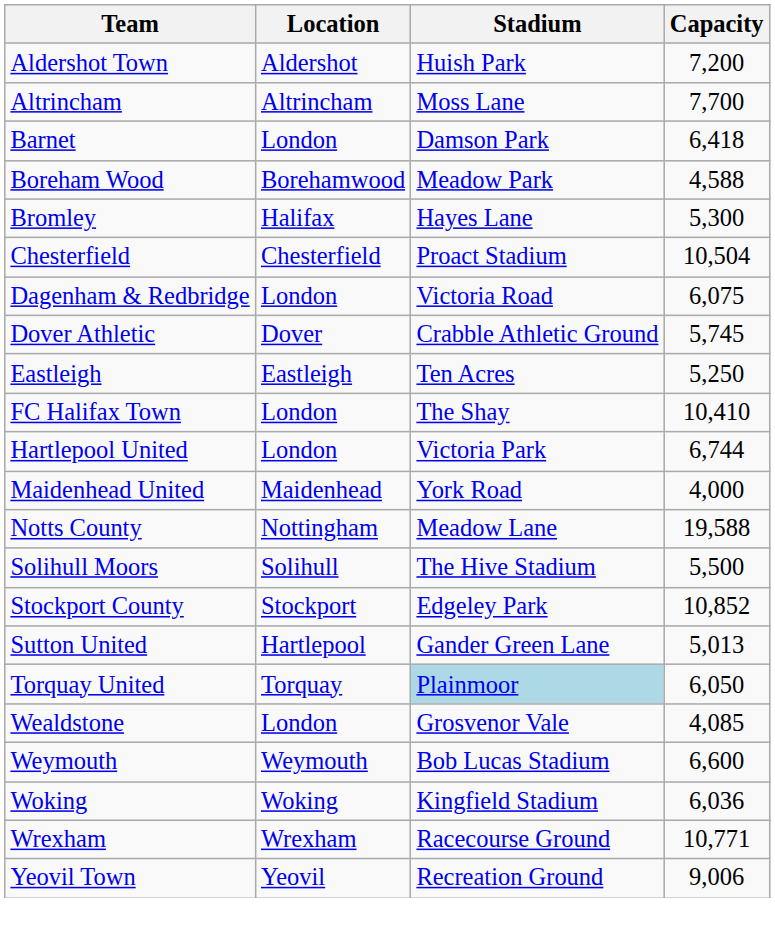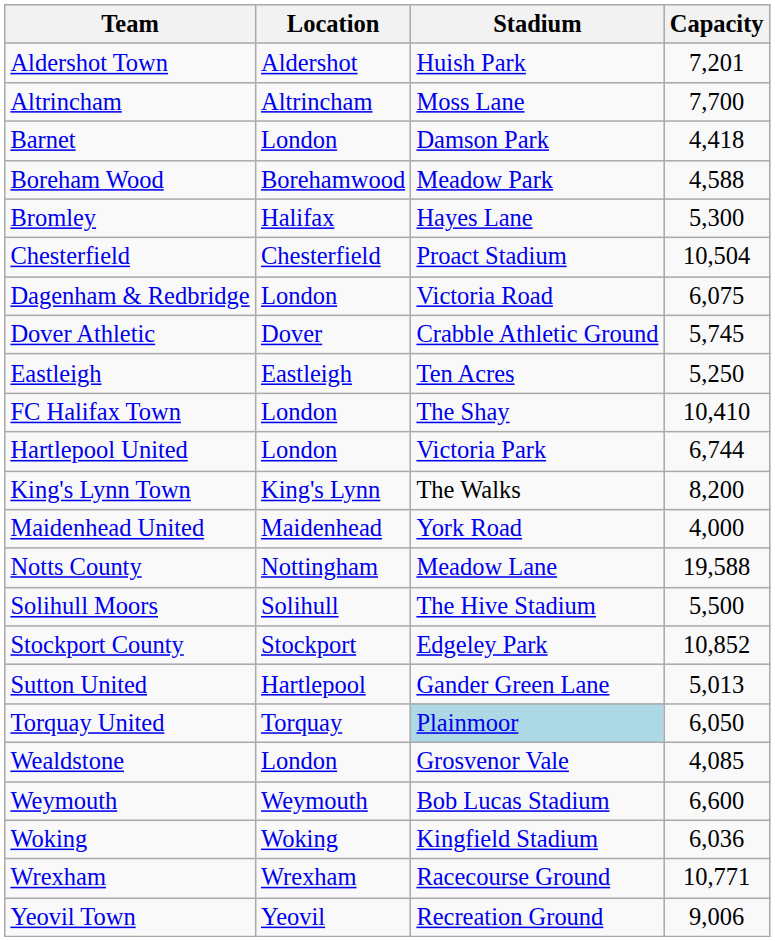Aldershot Town | Capacity: 7,200 -> 7,201
Barnet | Capacity: 6,418 -> 4,418
+ row: King's Lynn Town | King's Lynn | The Walks | 8,200
